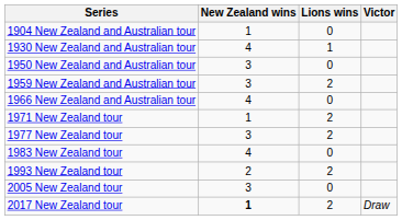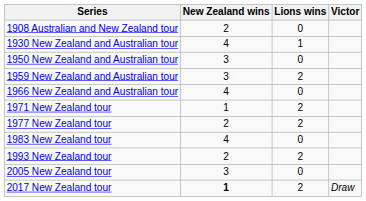- row: 1904 New Zealand and Australian tour | 1 | 0
+ row: 1908 Australian and New Zealand tour | 2 | 0
1977 New Zealand tour | New Zealand wins: 3 -> 2
